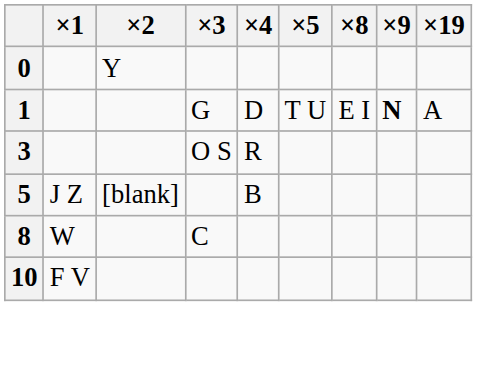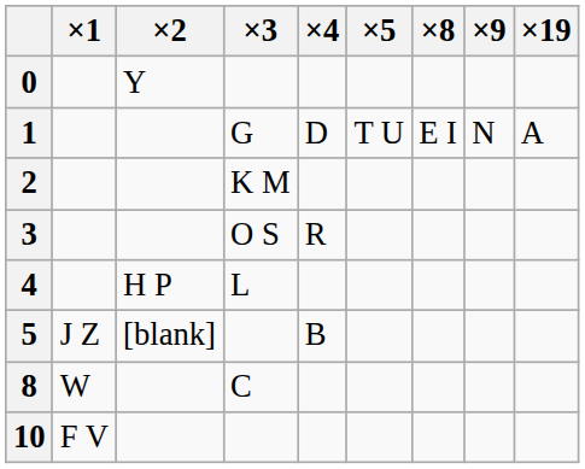1 | ×9: bold -> normal
+ row: 2 | K M
+ row: 4 | H P | L
